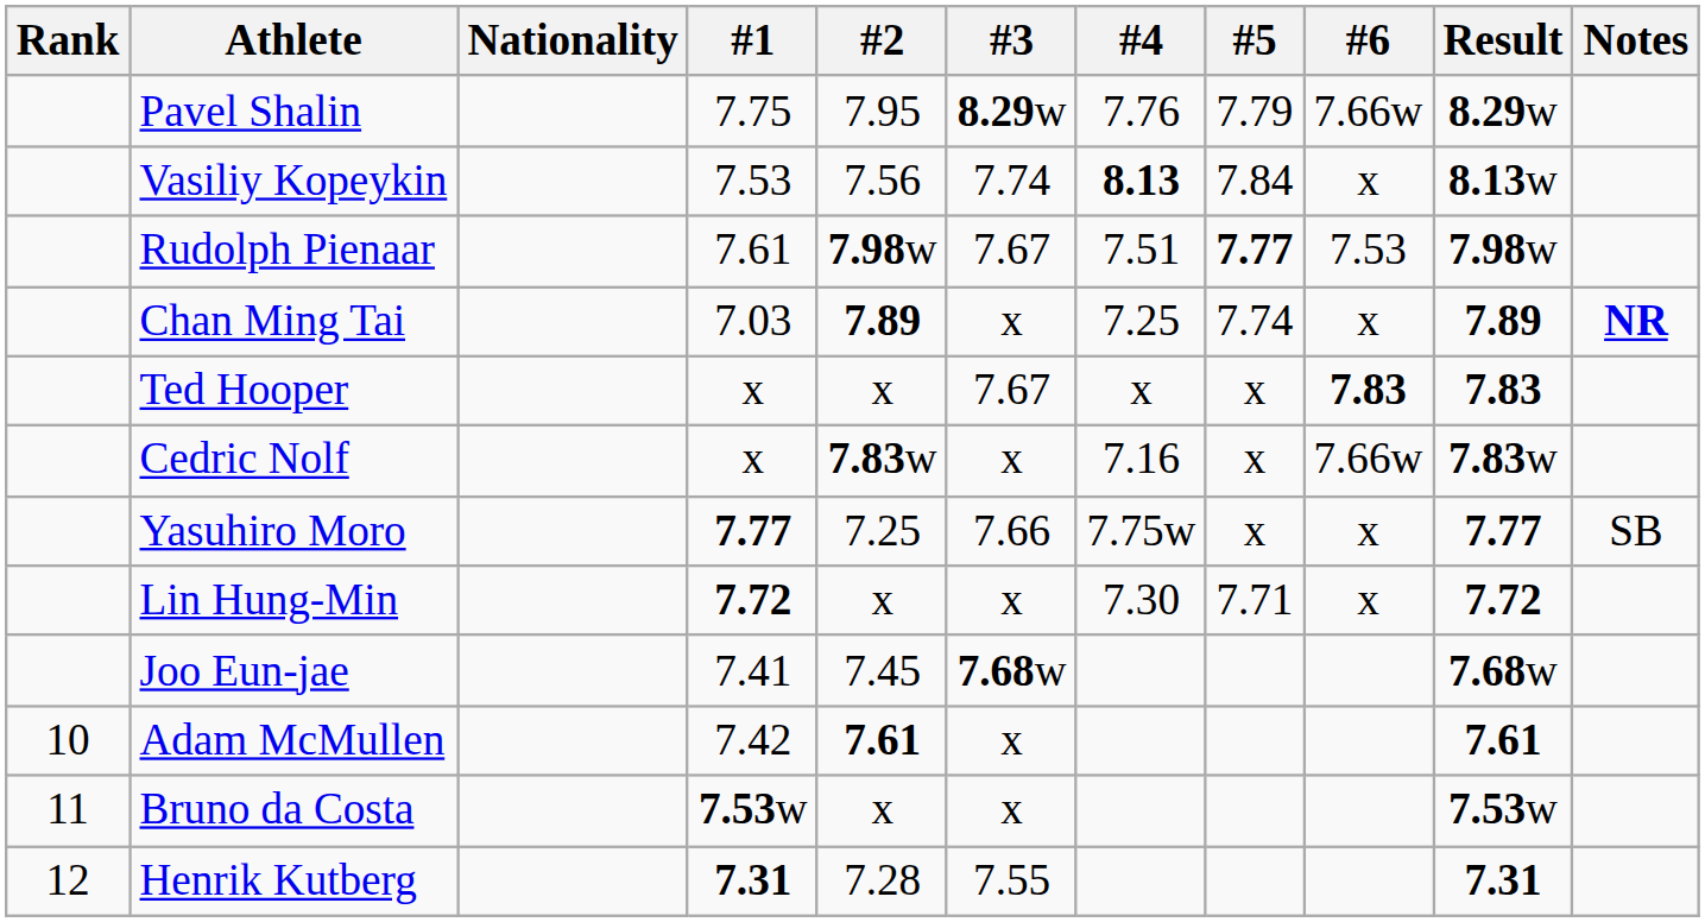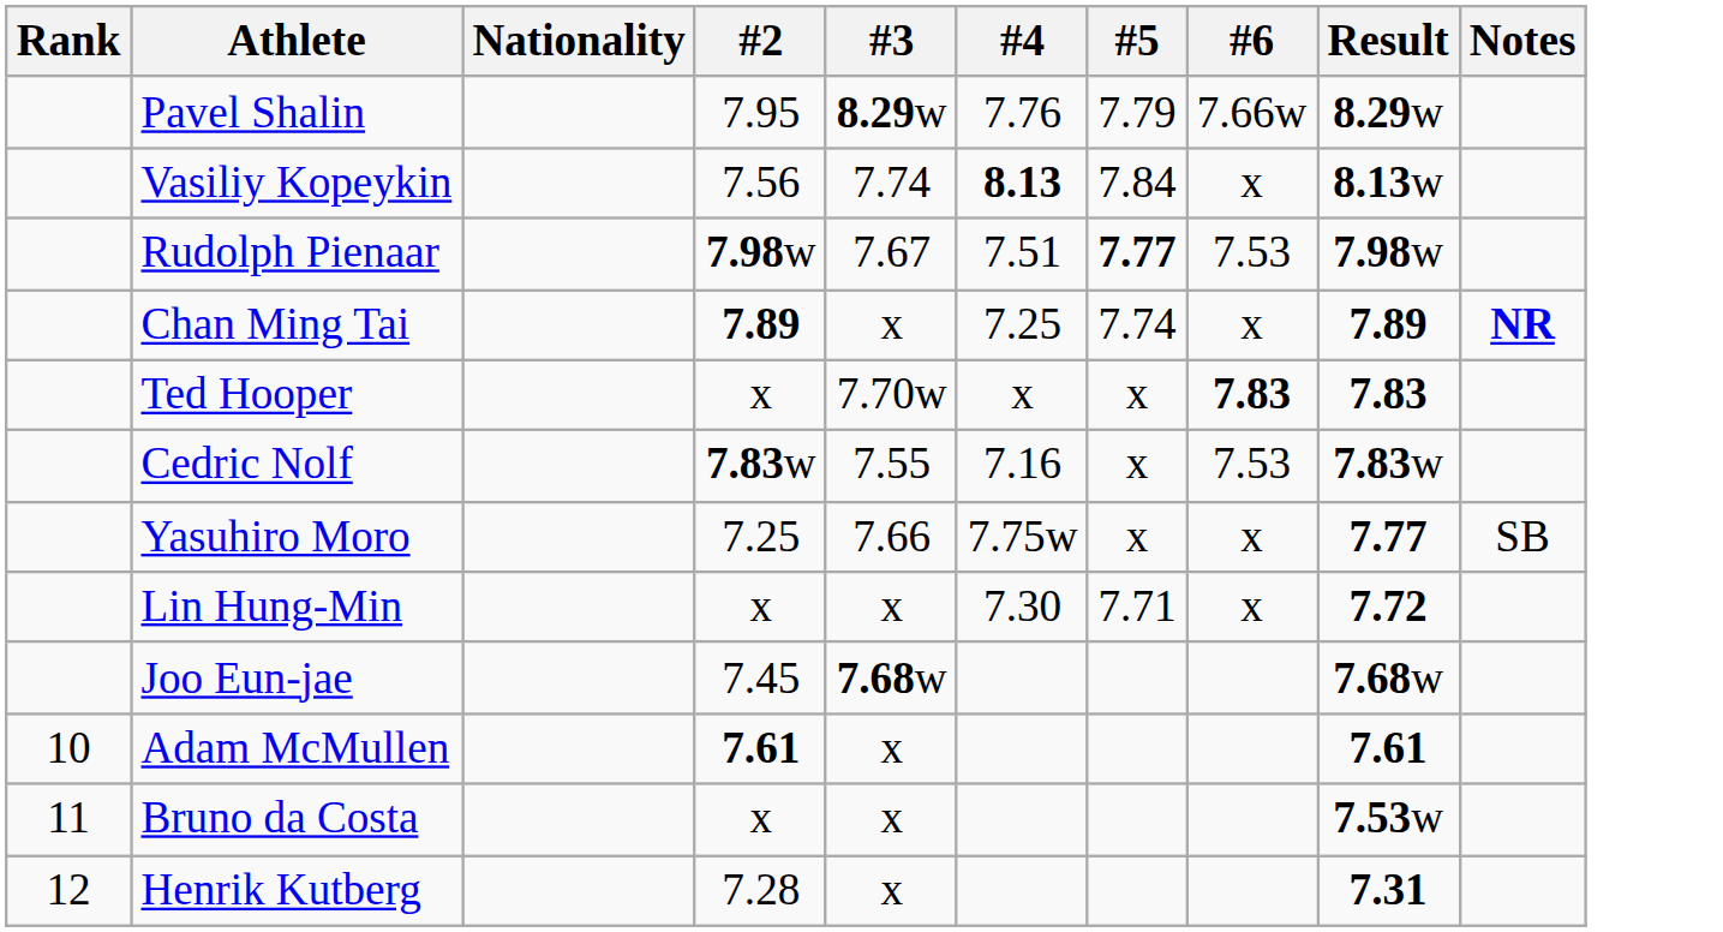- column: #1 | 7.75 | 7.53 | 7.61 | 7.03 | x | x | 7.77 | 7.72 | 7.41 | 7.42 | 7.53w | 7.31
Ted Hooper | #3: 7.67 -> 7.70w
Cedric Nolf | #3: x -> 7.55
Cedric Nolf | #6: 7.66w -> 7.53
Henrik Kutberg | #3: 7.55 -> x
